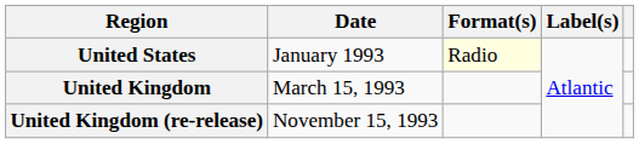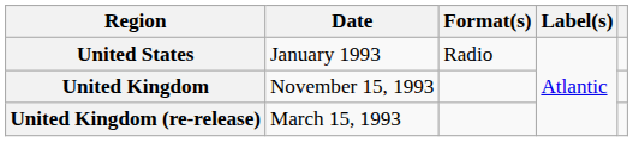United States | Format(s): lightyellow background -> no background
United Kingdom | Date: March 15, 1993 -> November 15, 1993
United Kingdom (re-release) | Date: November 15, 1993 -> March 15, 1993
